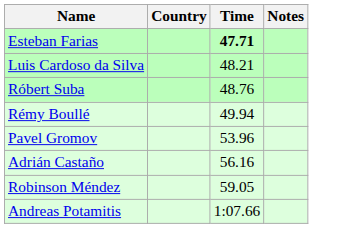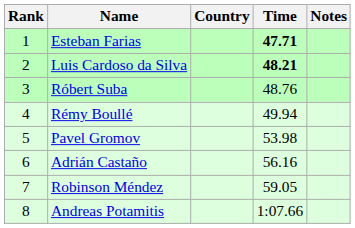+ column: Rank | 1 | 2 | 3 | 4 | 5 | 6 | 7 | 8
Luis Cardoso da Silva | Time: normal -> bold
Pavel Gromov | Time: 53.96 -> 53.98
